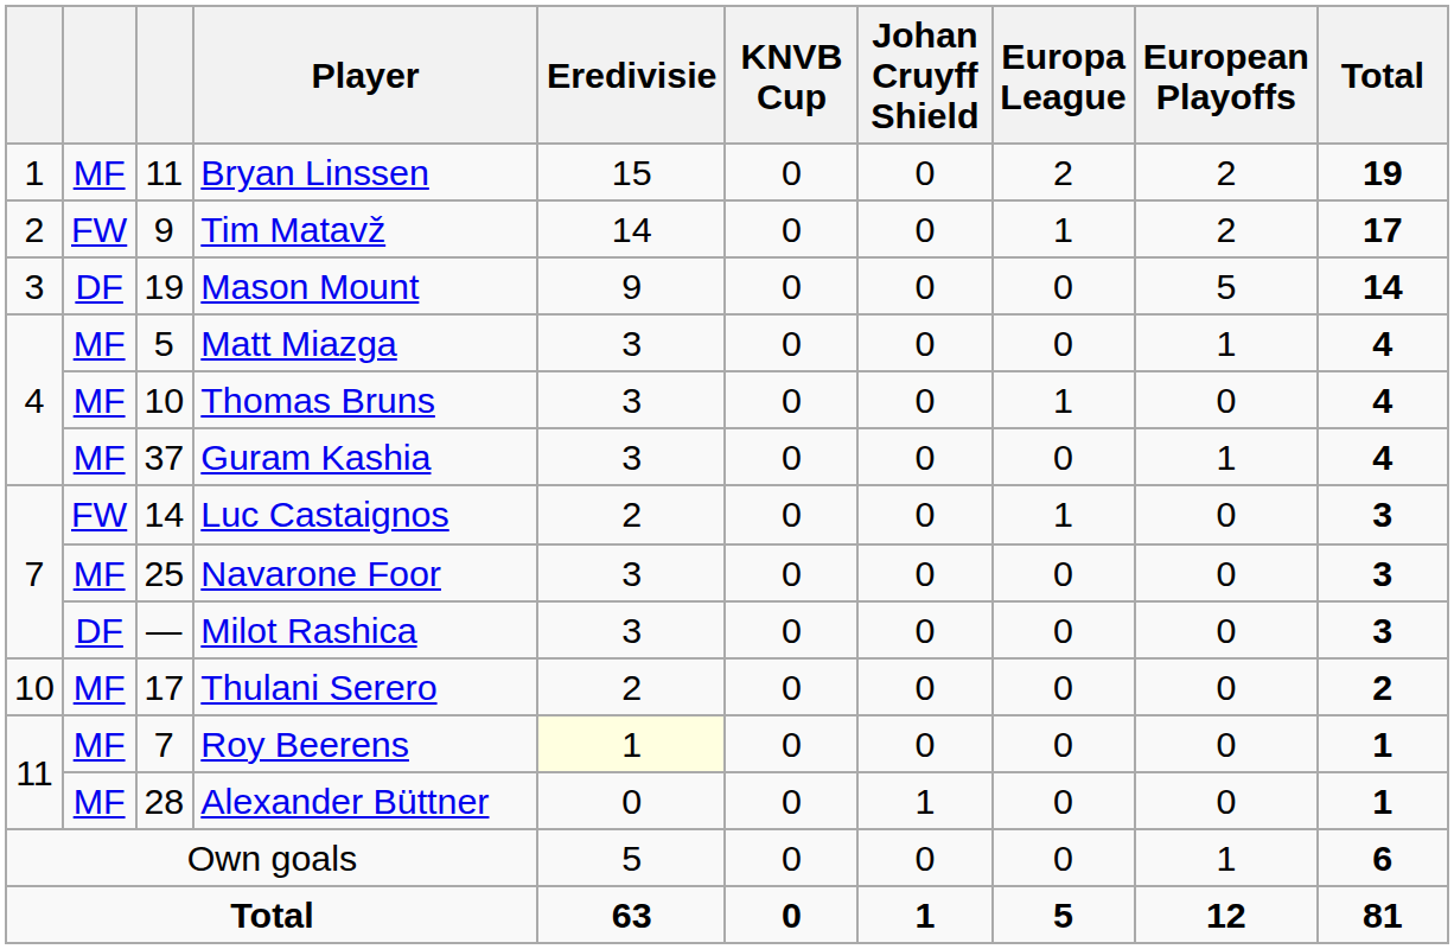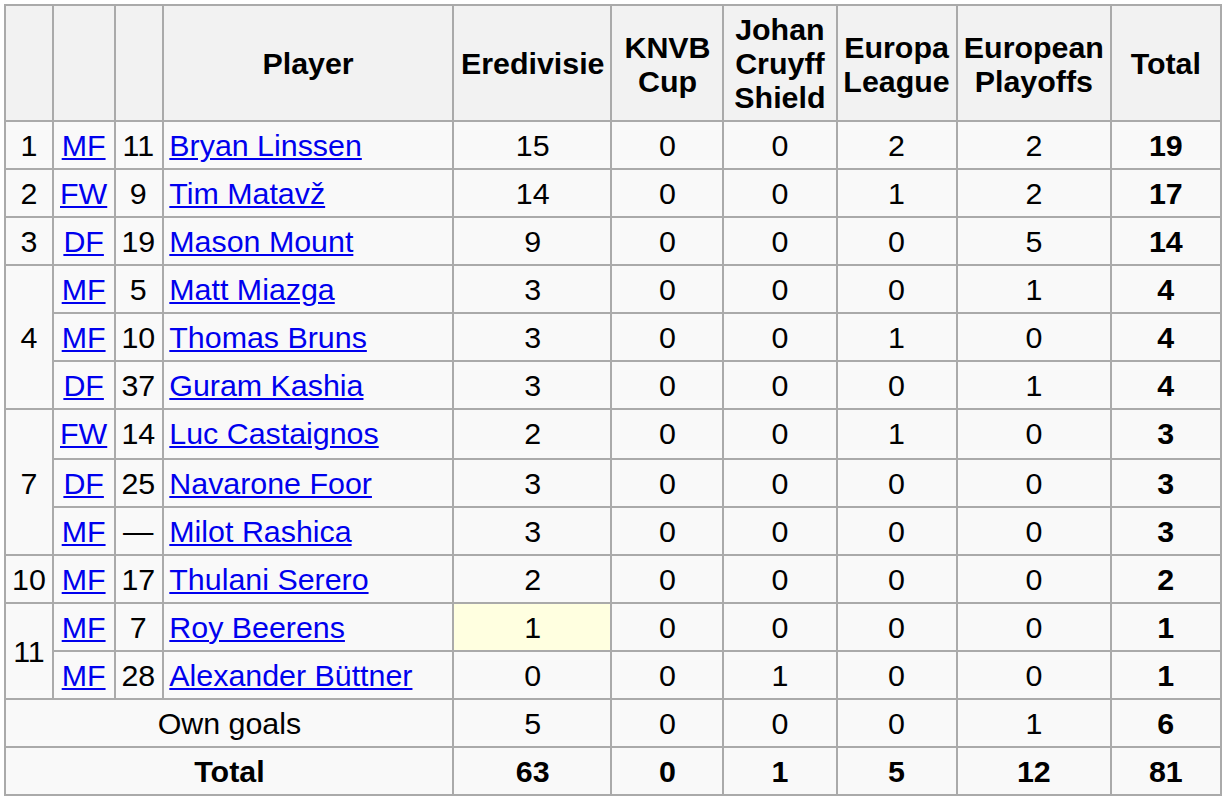Guram Kashia | column 2: MF -> DF
Navarone Foor | column 2: MF -> DF
Milot Rashica | column 2: DF -> MF
